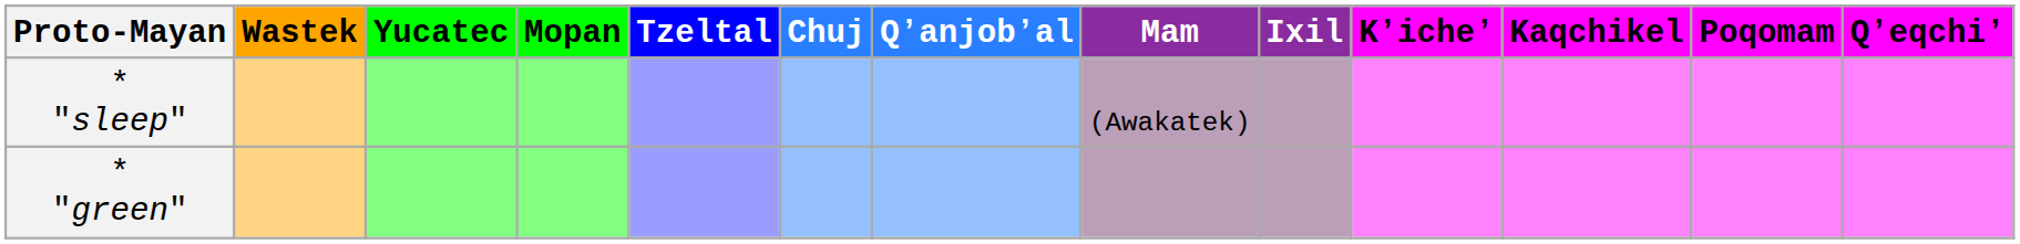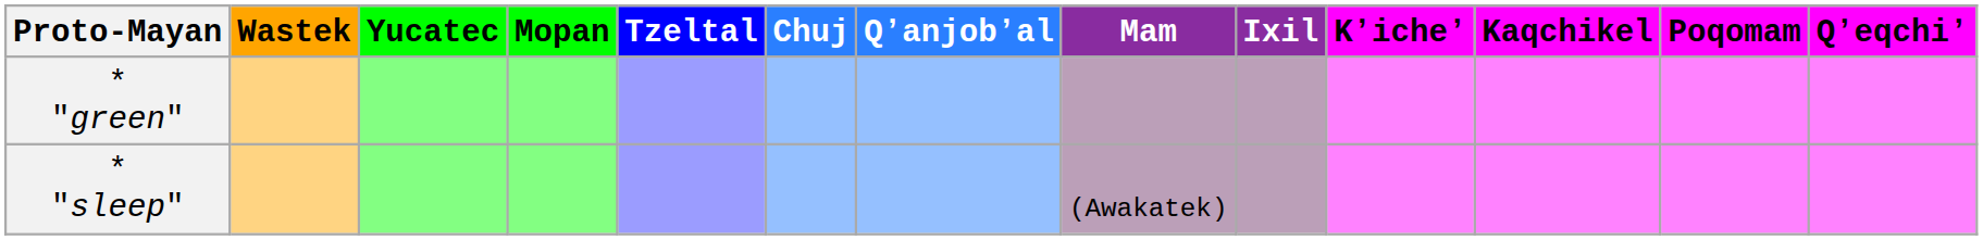rows swapped: * "green" <-> * "sleep"
